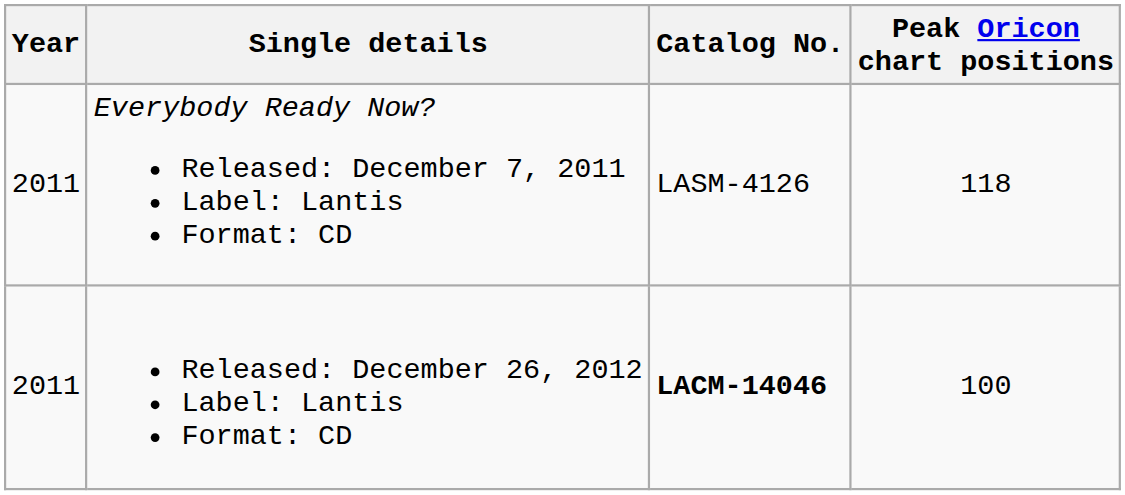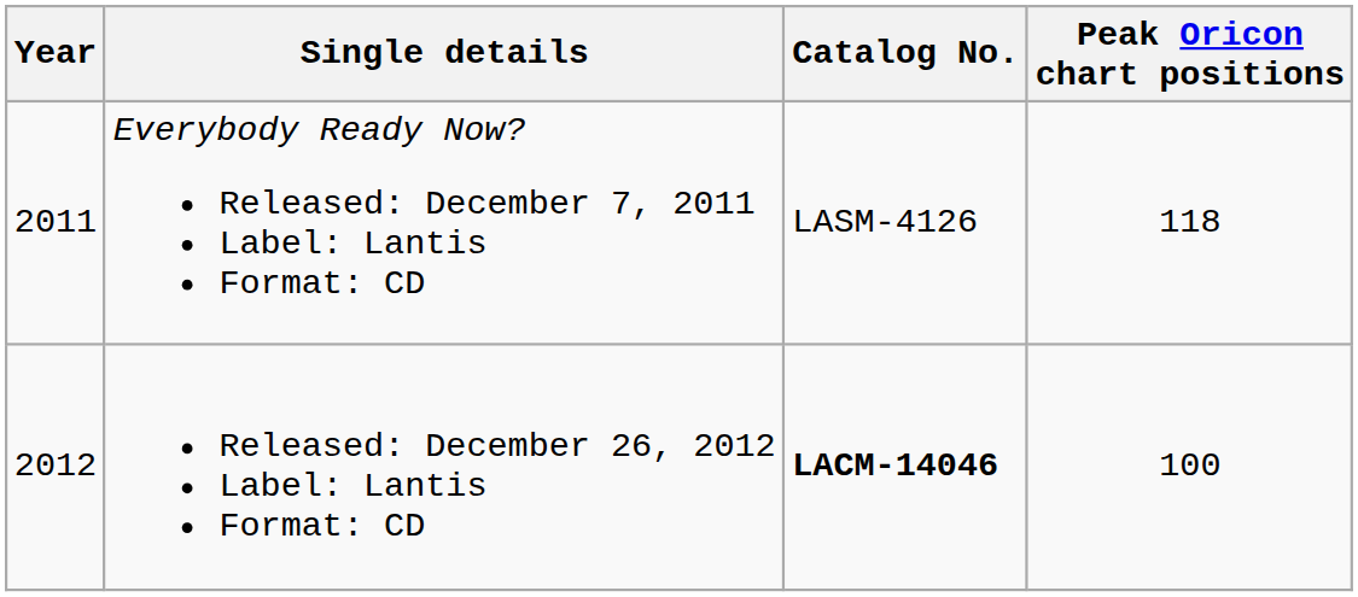Released: December 26, 2012 Label: Lantis Format: CD | Year: 2011 -> 2012
